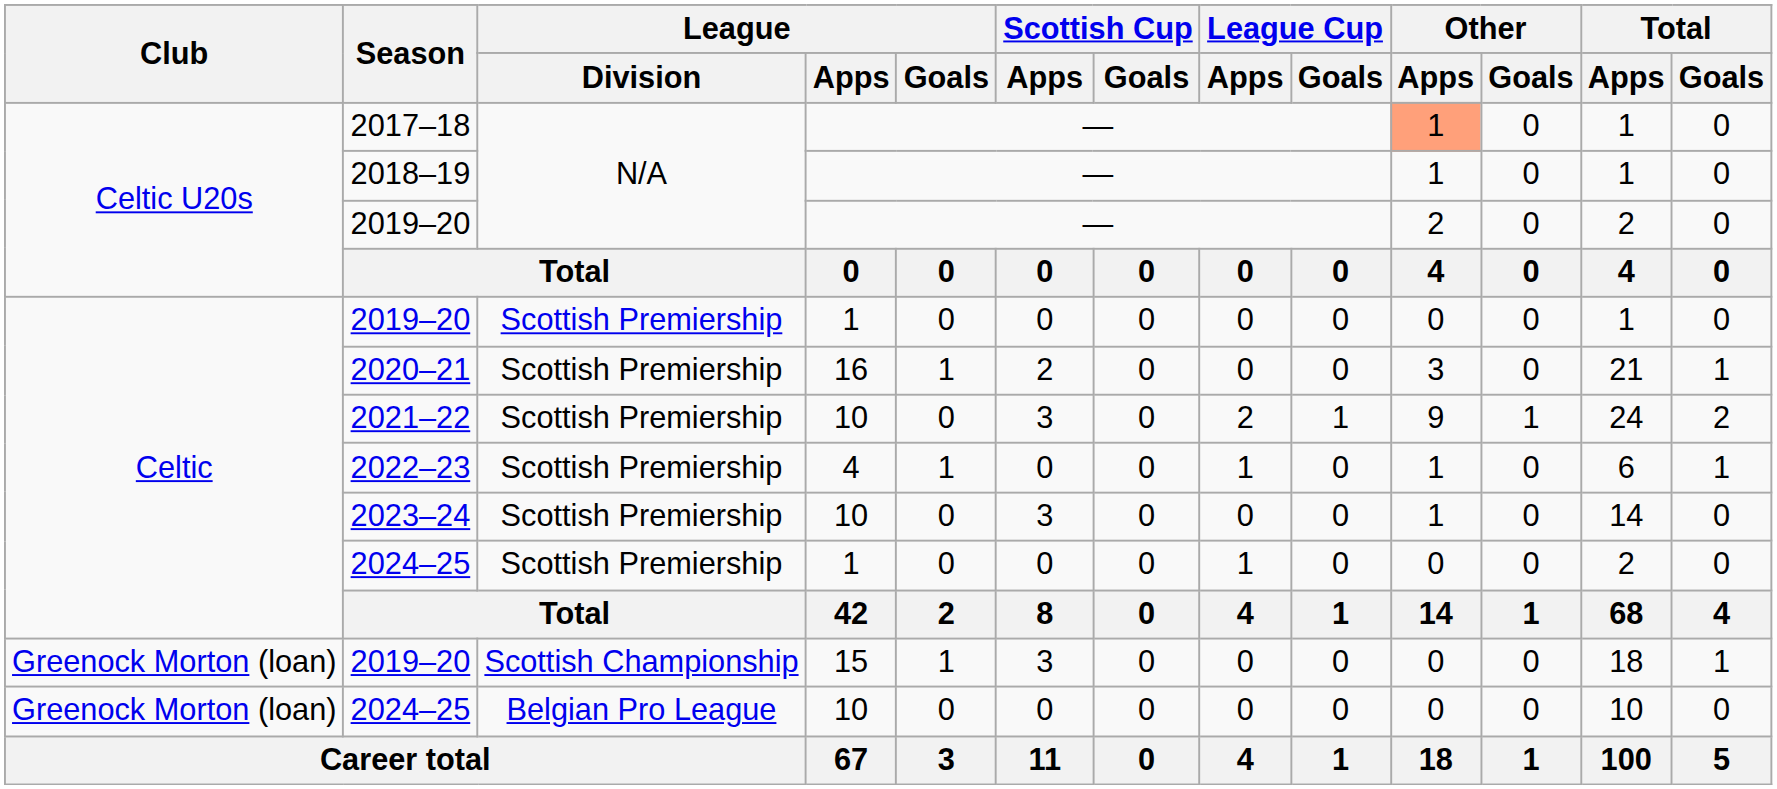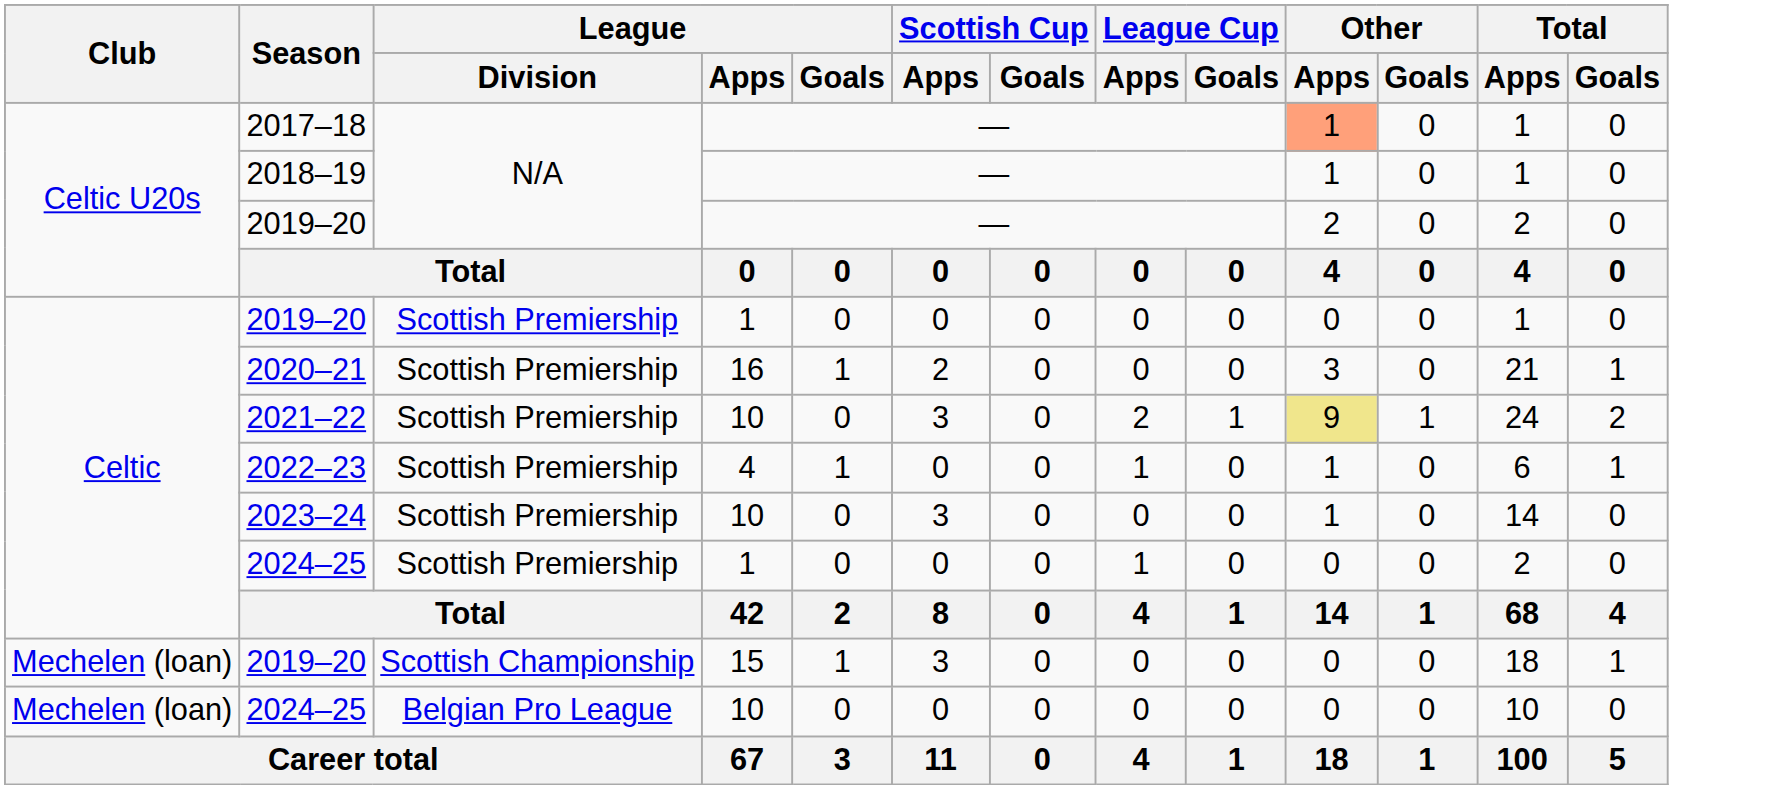2021–22 | Other / Apps: no background -> khaki background
2019–20 / 15 | Club: Greenock Morton (loan) -> Mechelen (loan)
2024–25 / 10 | Club: Greenock Morton (loan) -> Mechelen (loan)
